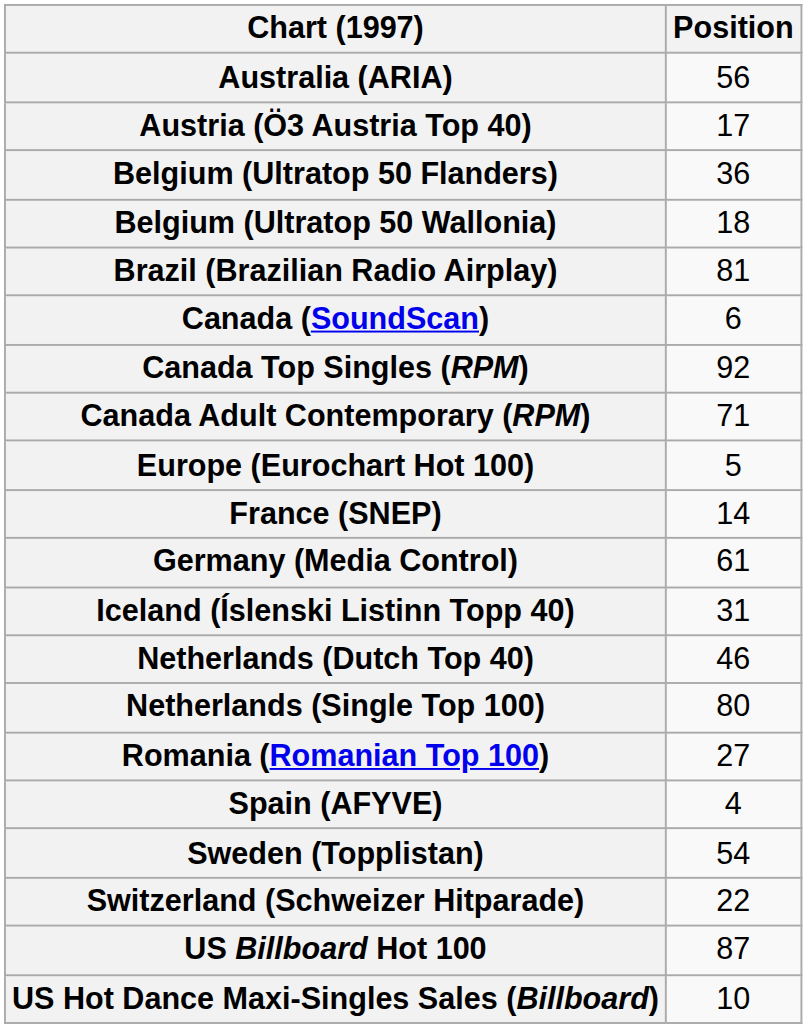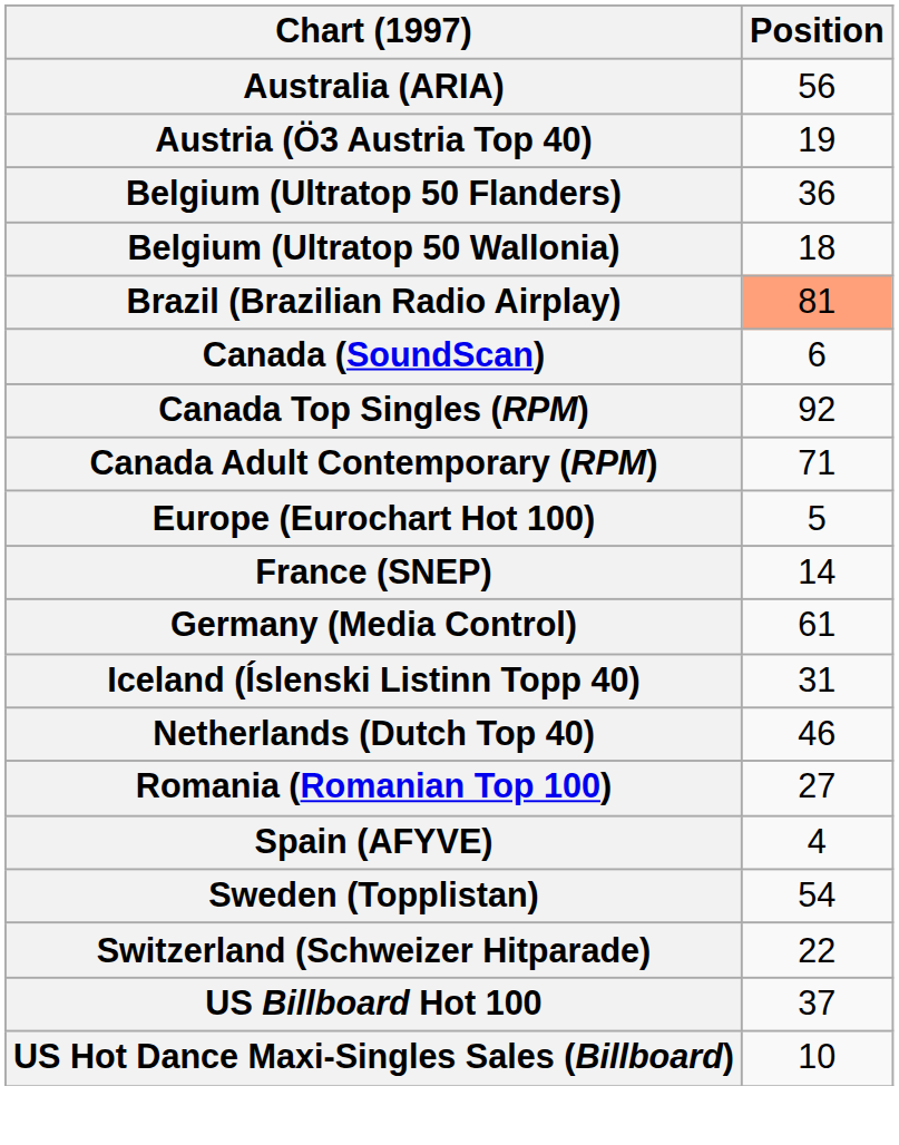Austria (Ö3 Austria Top 40) | Position: 17 -> 19
Brazil (Brazilian Radio Airplay) | Position: no background -> lightsalmon background
- row: Netherlands (Single Top 100) | 80
US Billboard Hot 100 | Position: 87 -> 37
